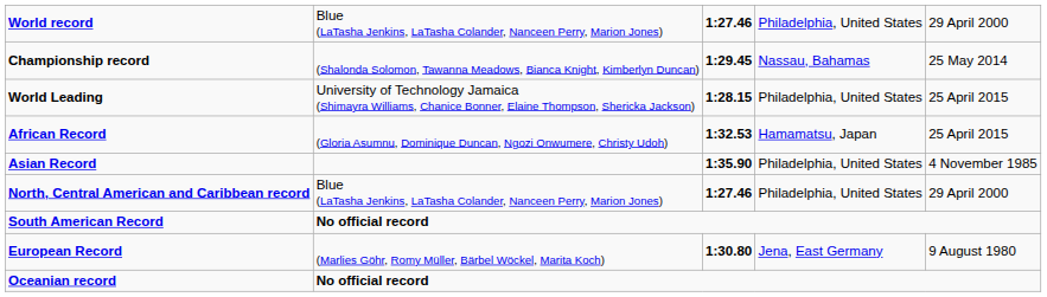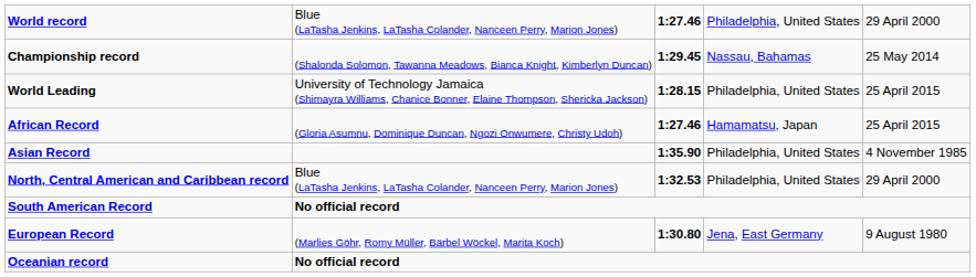African Record | column 3: 1:32.53 -> 1:27.46
North, Central American and Caribbean record | column 3: 1:27.46 -> 1:32.53
